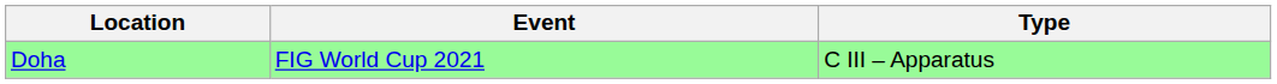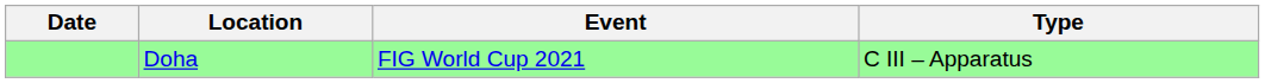+ column: Date
